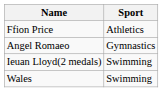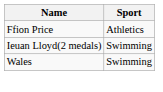- row: Angel Romaeo | Gymnastics
